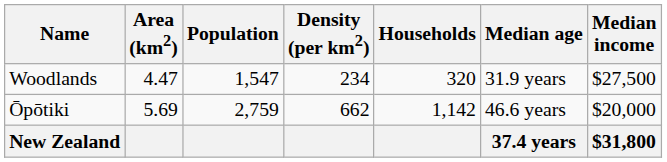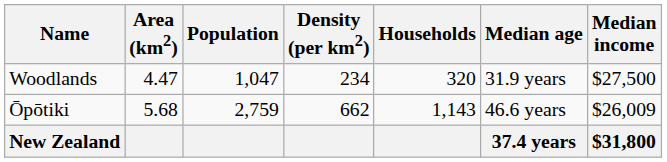Woodlands | Population: 1,547 -> 1,047
Ōpōtiki | Area (km2): 5.69 -> 5.68
Ōpōtiki | Households: 1,142 -> 1,143
Ōpōtiki | Median income: $20,000 -> $26,009
